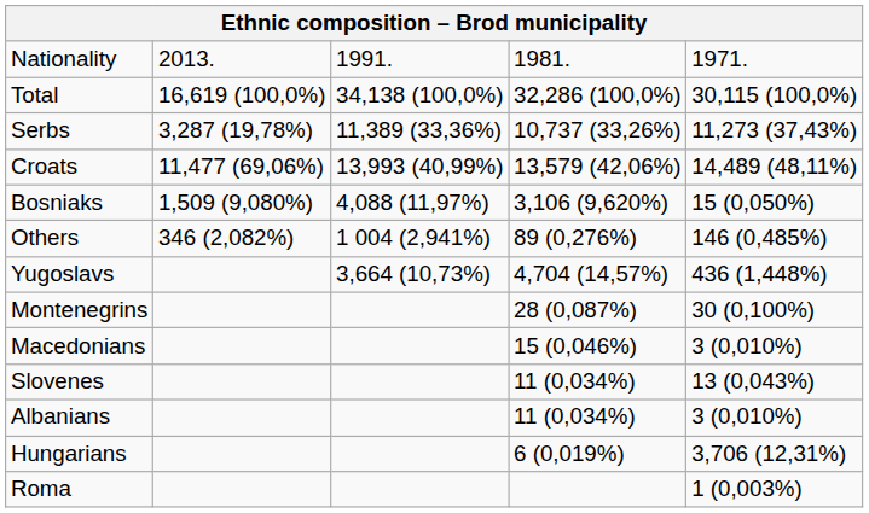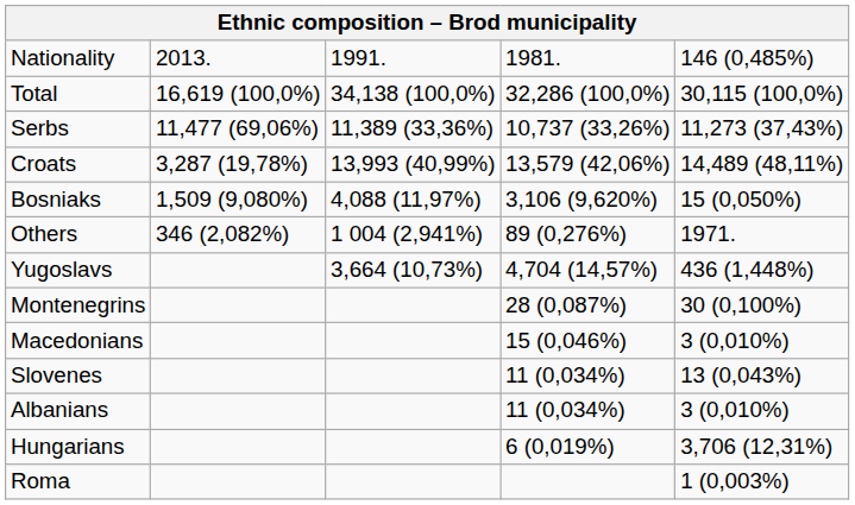Nationality | column 5: 1971. -> 146 (0,485%)
Serbs | column 2: 3,287 (19,78%) -> 11,477 (69,06%)
Croats | column 2: 11,477 (69,06%) -> 3,287 (19,78%)
Others | column 5: 146 (0,485%) -> 1971.
